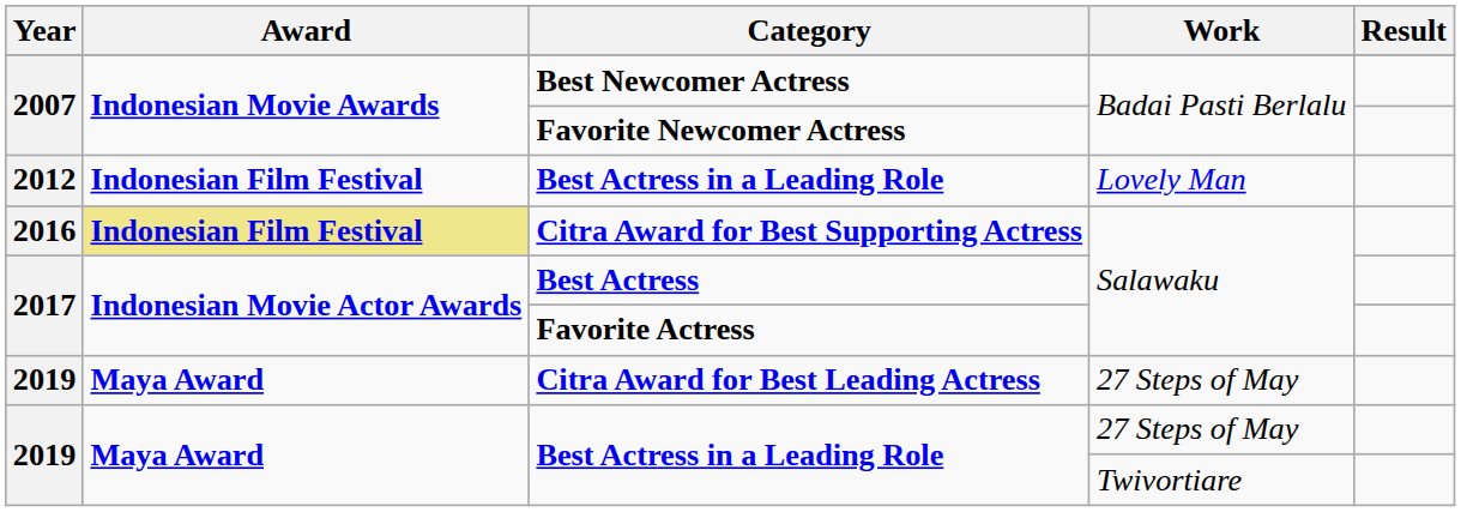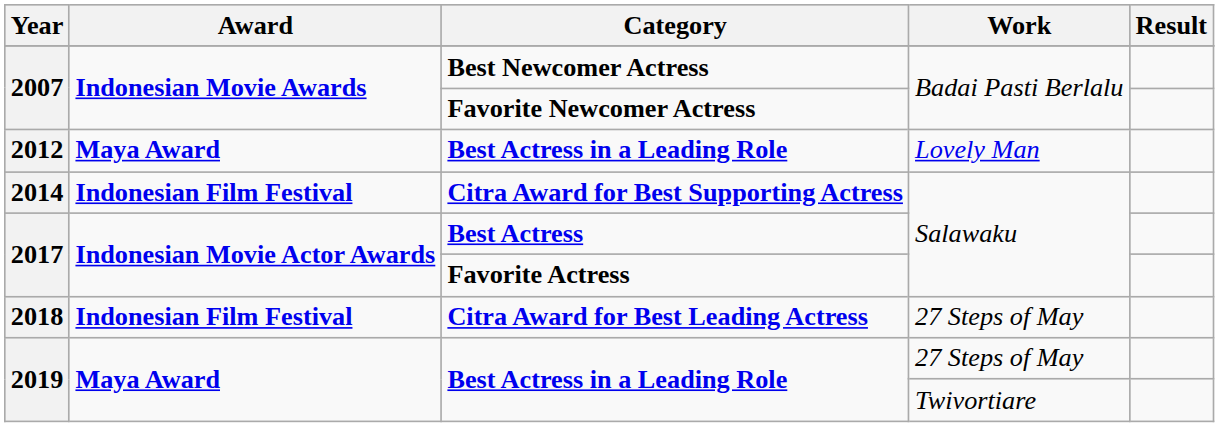Best Actress in a Leading Role / Lovely Man | Award: Indonesian Film Festival -> Maya Award
Citra Award for Best Supporting Actress | Year: 2016 -> 2014
Citra Award for Best Supporting Actress | Award: khaki background -> no background
Citra Award for Best Leading Actress | Year: 2019 -> 2018
Citra Award for Best Leading Actress | Award: Maya Award -> Indonesian Film Festival
